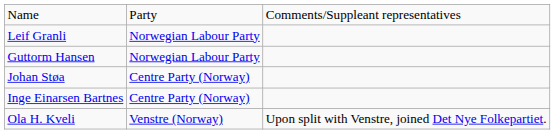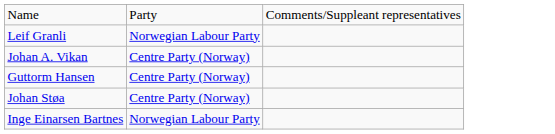+ row: Johan A. Vikan | Centre Party (Norway)
Guttorm Hansen | column 2: Norwegian Labour Party -> Centre Party (Norway)
Inge Einarsen Bartnes | column 2: Centre Party (Norway) -> Norwegian Labour Party
- row: Ola H. Kveli | Venstre (Norway) | Upon split with Venstre, joined Det Nye Folkepartiet.
